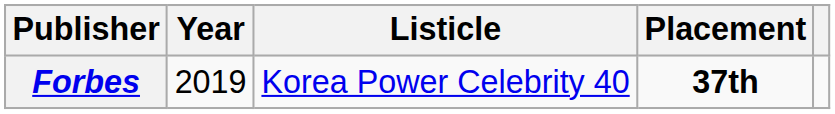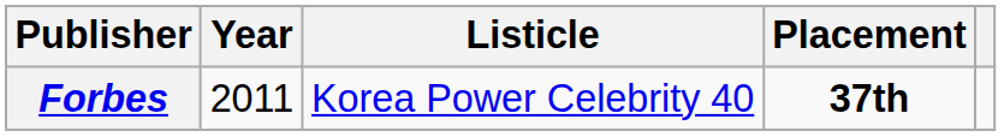Forbes | Year: 2019 -> 2011
